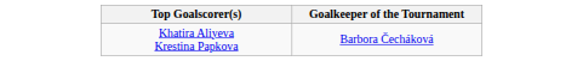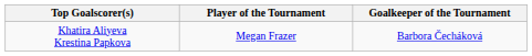+ column: Player of the Tournament | Megan Frazer
